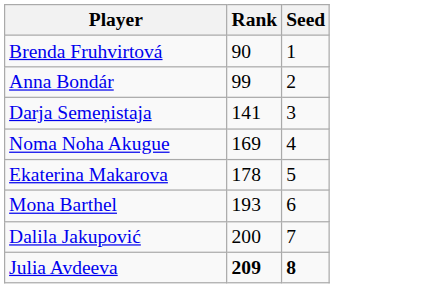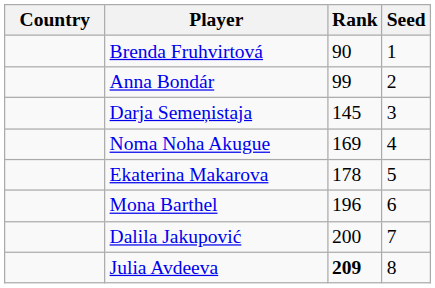+ column: Country
Darja Semeņistaja | Rank: 141 -> 145
Mona Barthel | Rank: 193 -> 196
Julia Avdeeva | Seed: bold -> normal
